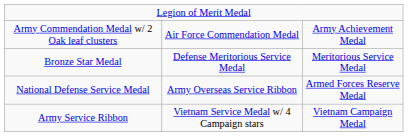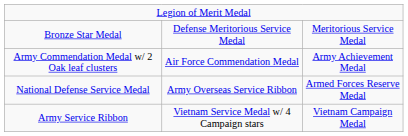rows swapped: Bronze Star Medal <-> Army Commendation Medal w/ 2 Oak leaf clusters
